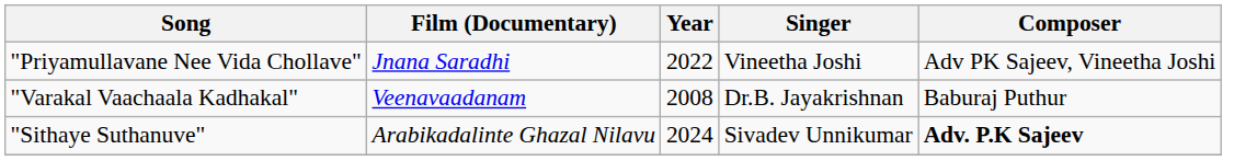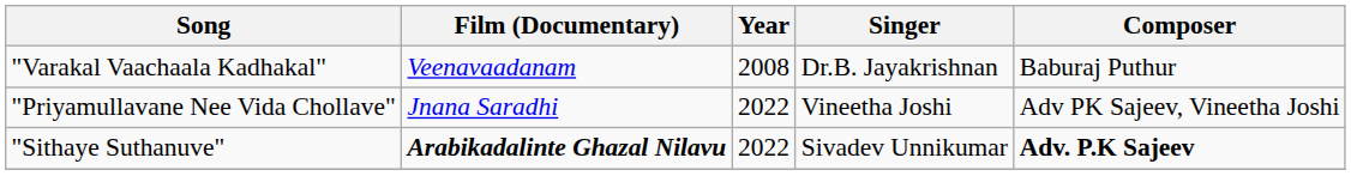rows swapped: "Varakal Vaachaala Kadhakal" <-> "Priyamullavane Nee Vida Chollave"
"Sithaye Suthanuve" | Film (Documentary): normal -> bold
"Sithaye Suthanuve" | Year: 2024 -> 2022
